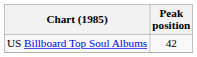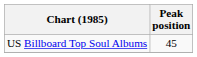US Billboard Top Soul Albums | Peak position: 42 -> 45
